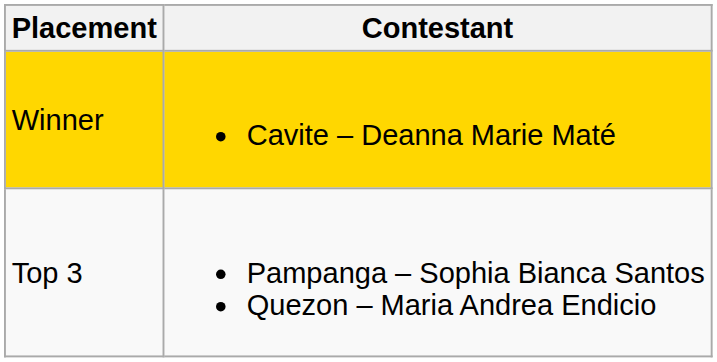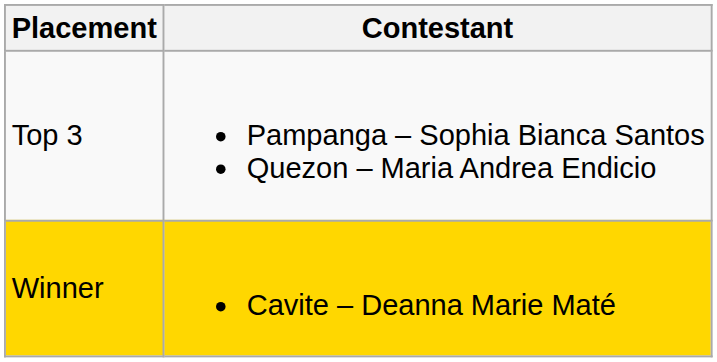rows swapped: Winner <-> Top 3
